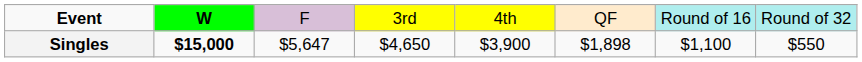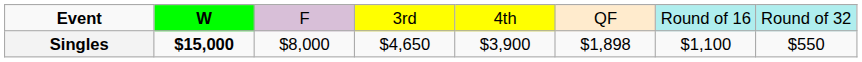Singles | column 3: $5,647 -> $8,000
